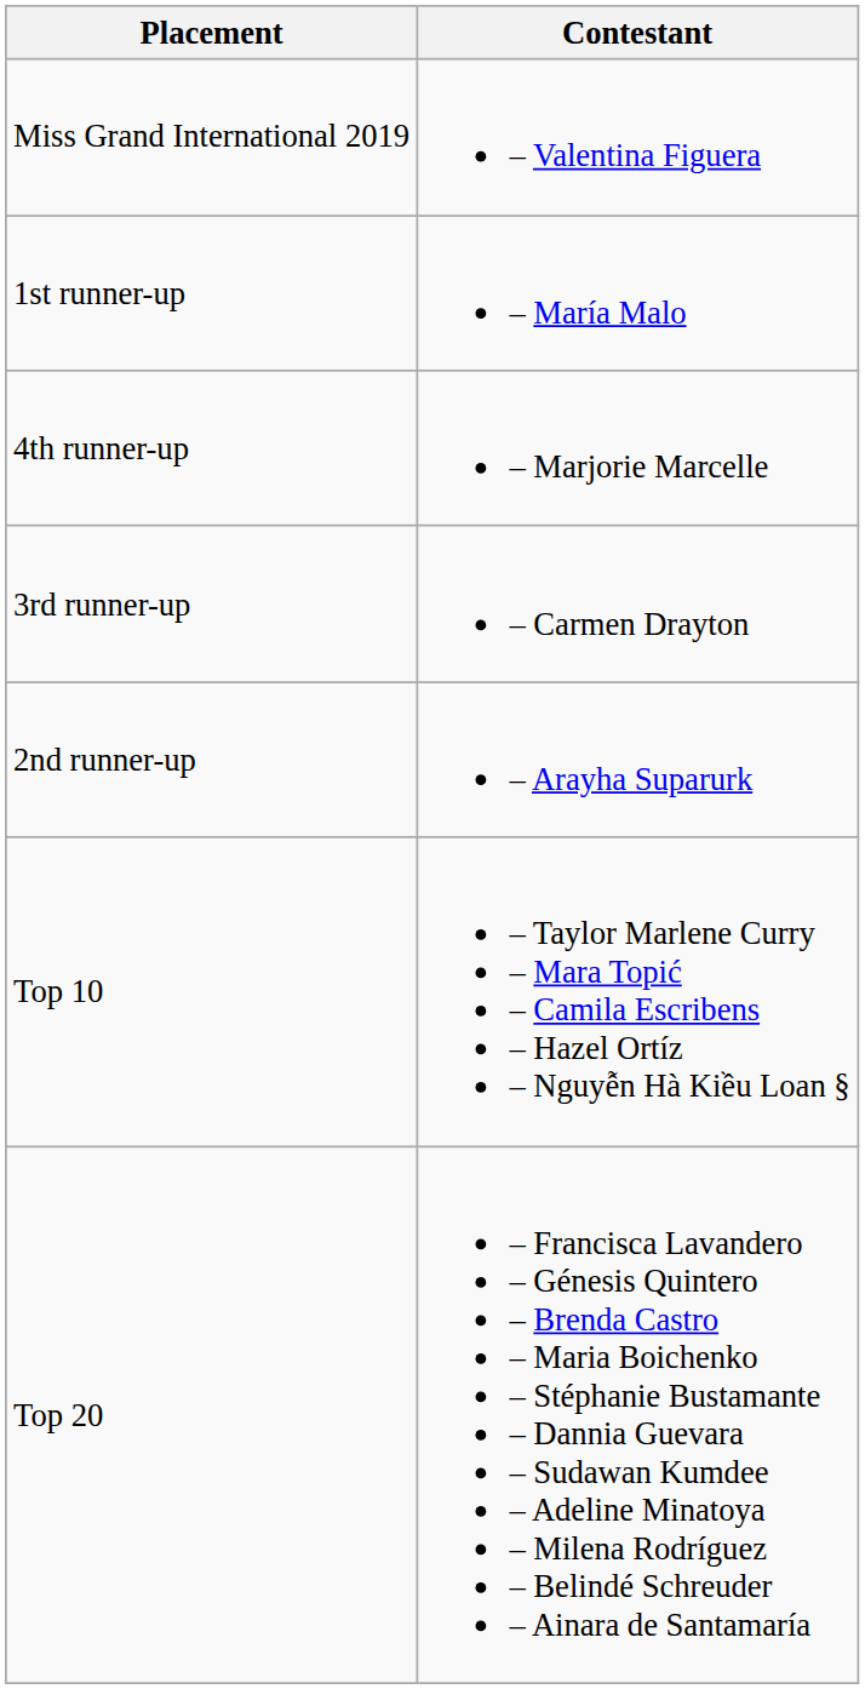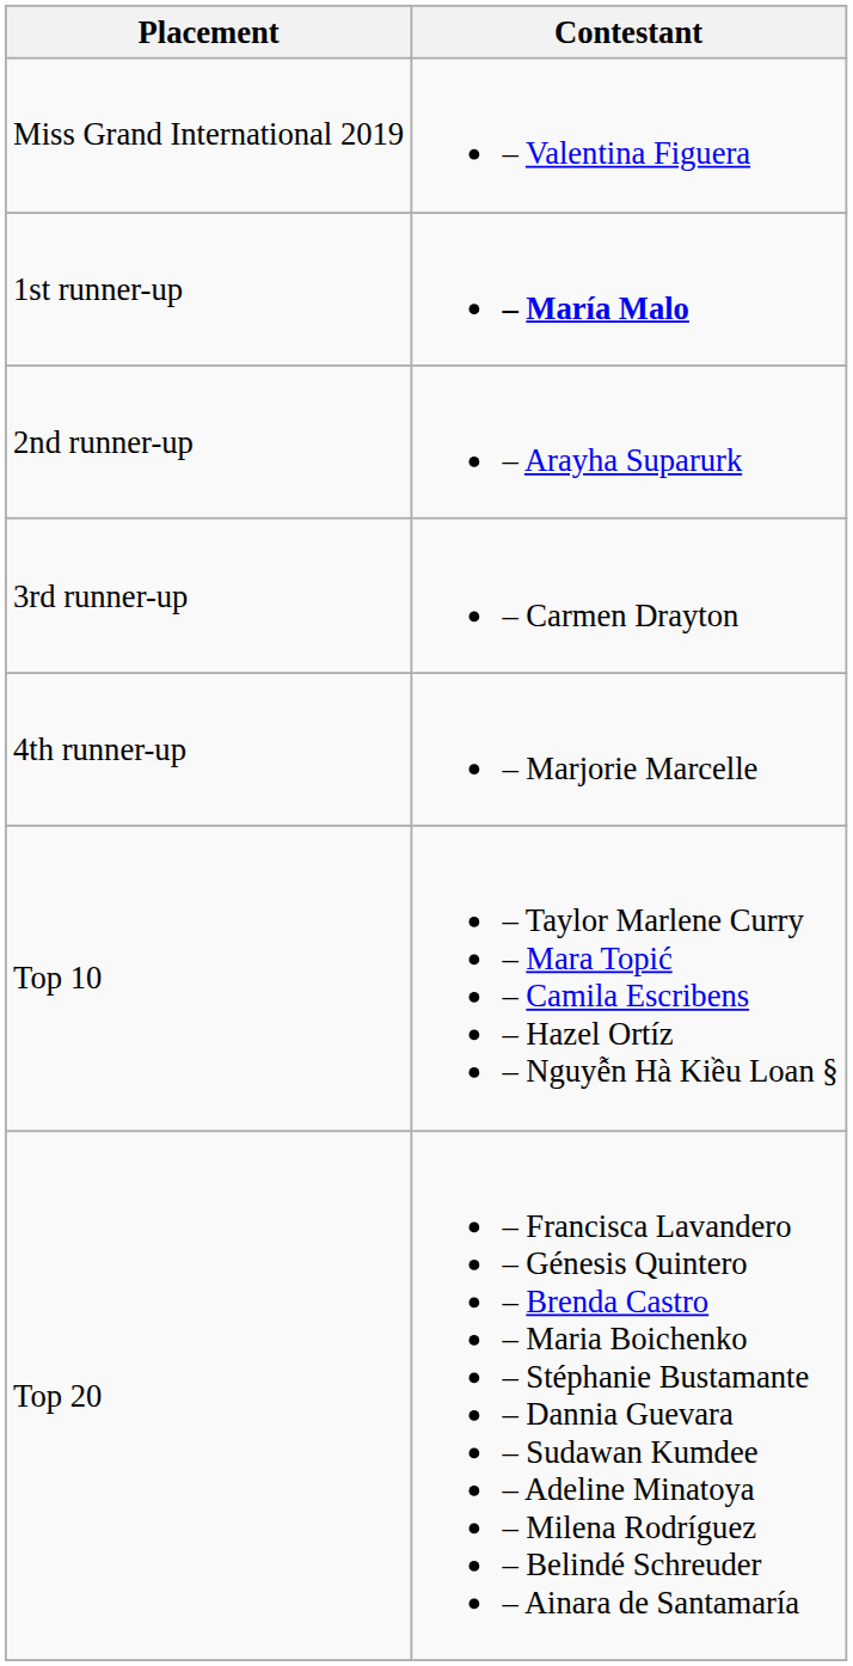1st runner-up | Contestant: normal -> bold
rows swapped: 2nd runner-up <-> 4th runner-up
